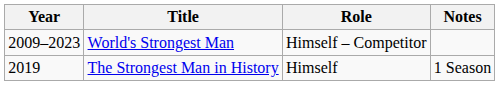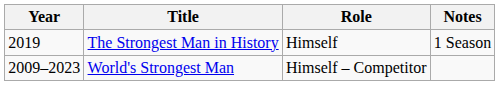rows swapped: World's Strongest Man <-> The Strongest Man in History
